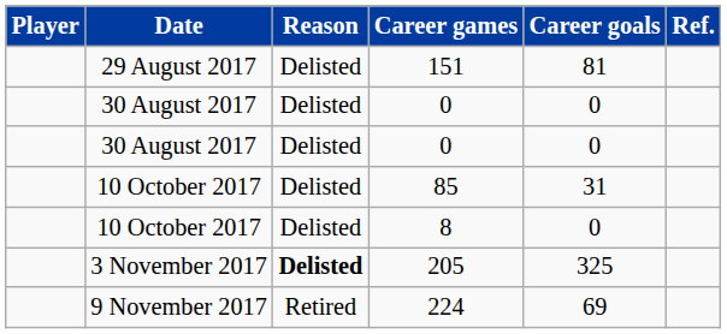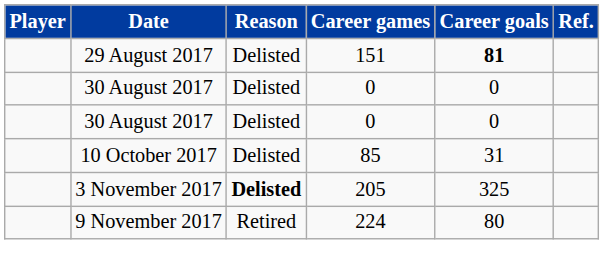151 | Career goals: normal -> bold
- row: 10 October 2017 | Delisted | 8 | 0
224 | Career goals: 69 -> 80
